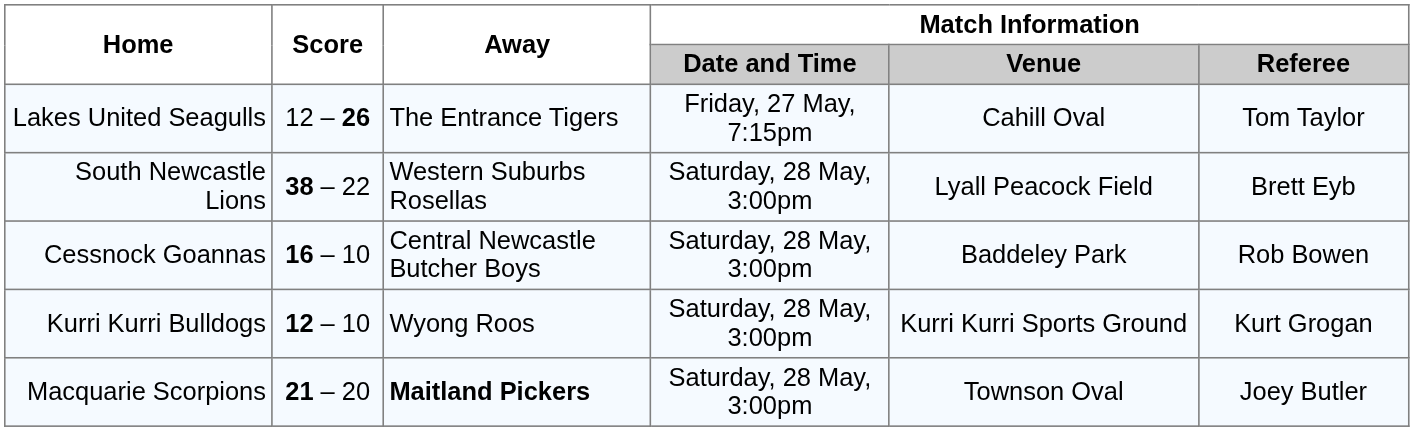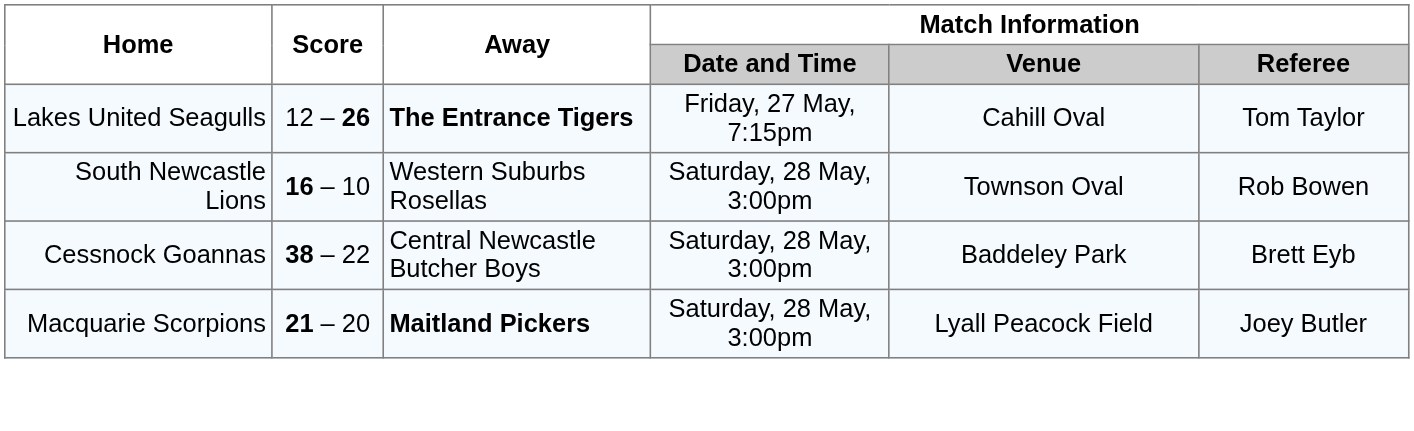Lakes United Seagulls | Away: normal -> bold
South Newcastle Lions | Score: 38 – 22 -> 16 – 10
South Newcastle Lions | Match Information / Venue: Lyall Peacock Field -> Townson Oval
South Newcastle Lions | Match Information / Referee: Brett Eyb -> Rob Bowen
Cessnock Goannas | Score: 16 – 10 -> 38 – 22
Cessnock Goannas | Match Information / Referee: Rob Bowen -> Brett Eyb
- row: Kurri Kurri Bulldogs | 12 – 10 | Wyong Roos | Saturday, 28 May, 3:00pm | Kurri Kurri Sports Ground | Kurt Grogan
Macquarie Scorpions | Match Information / Venue: Townson Oval -> Lyall Peacock Field
